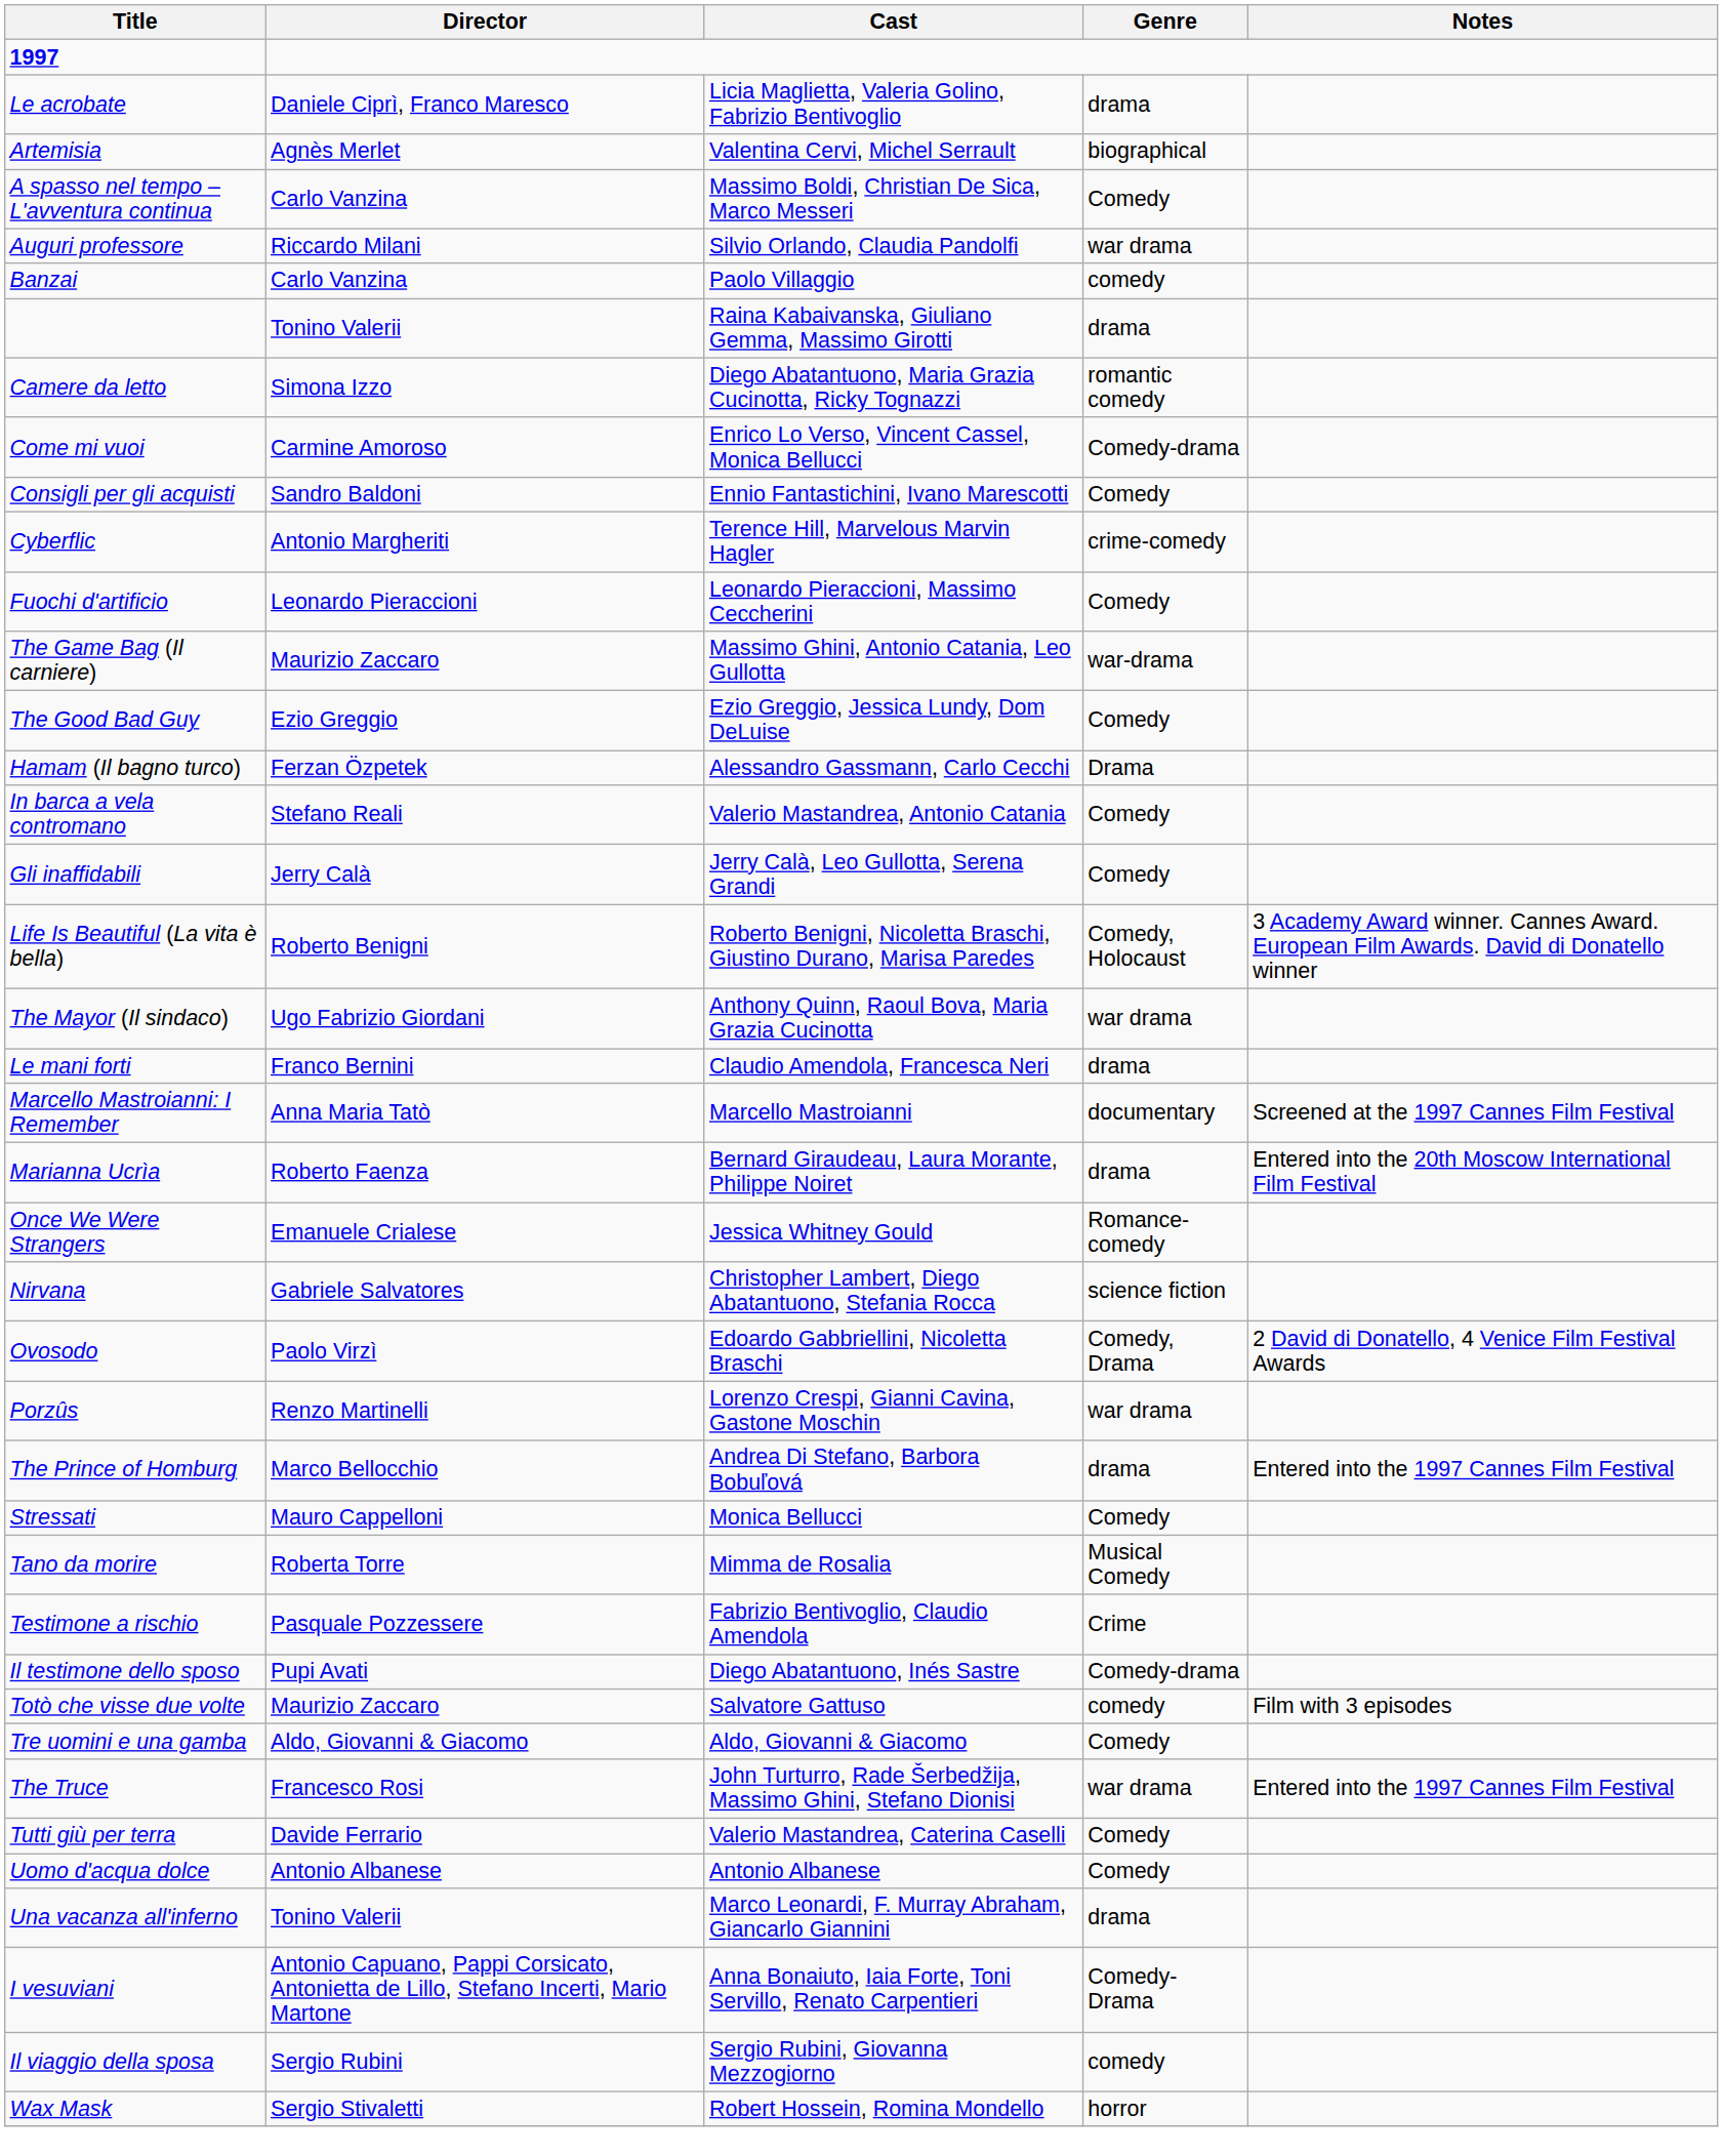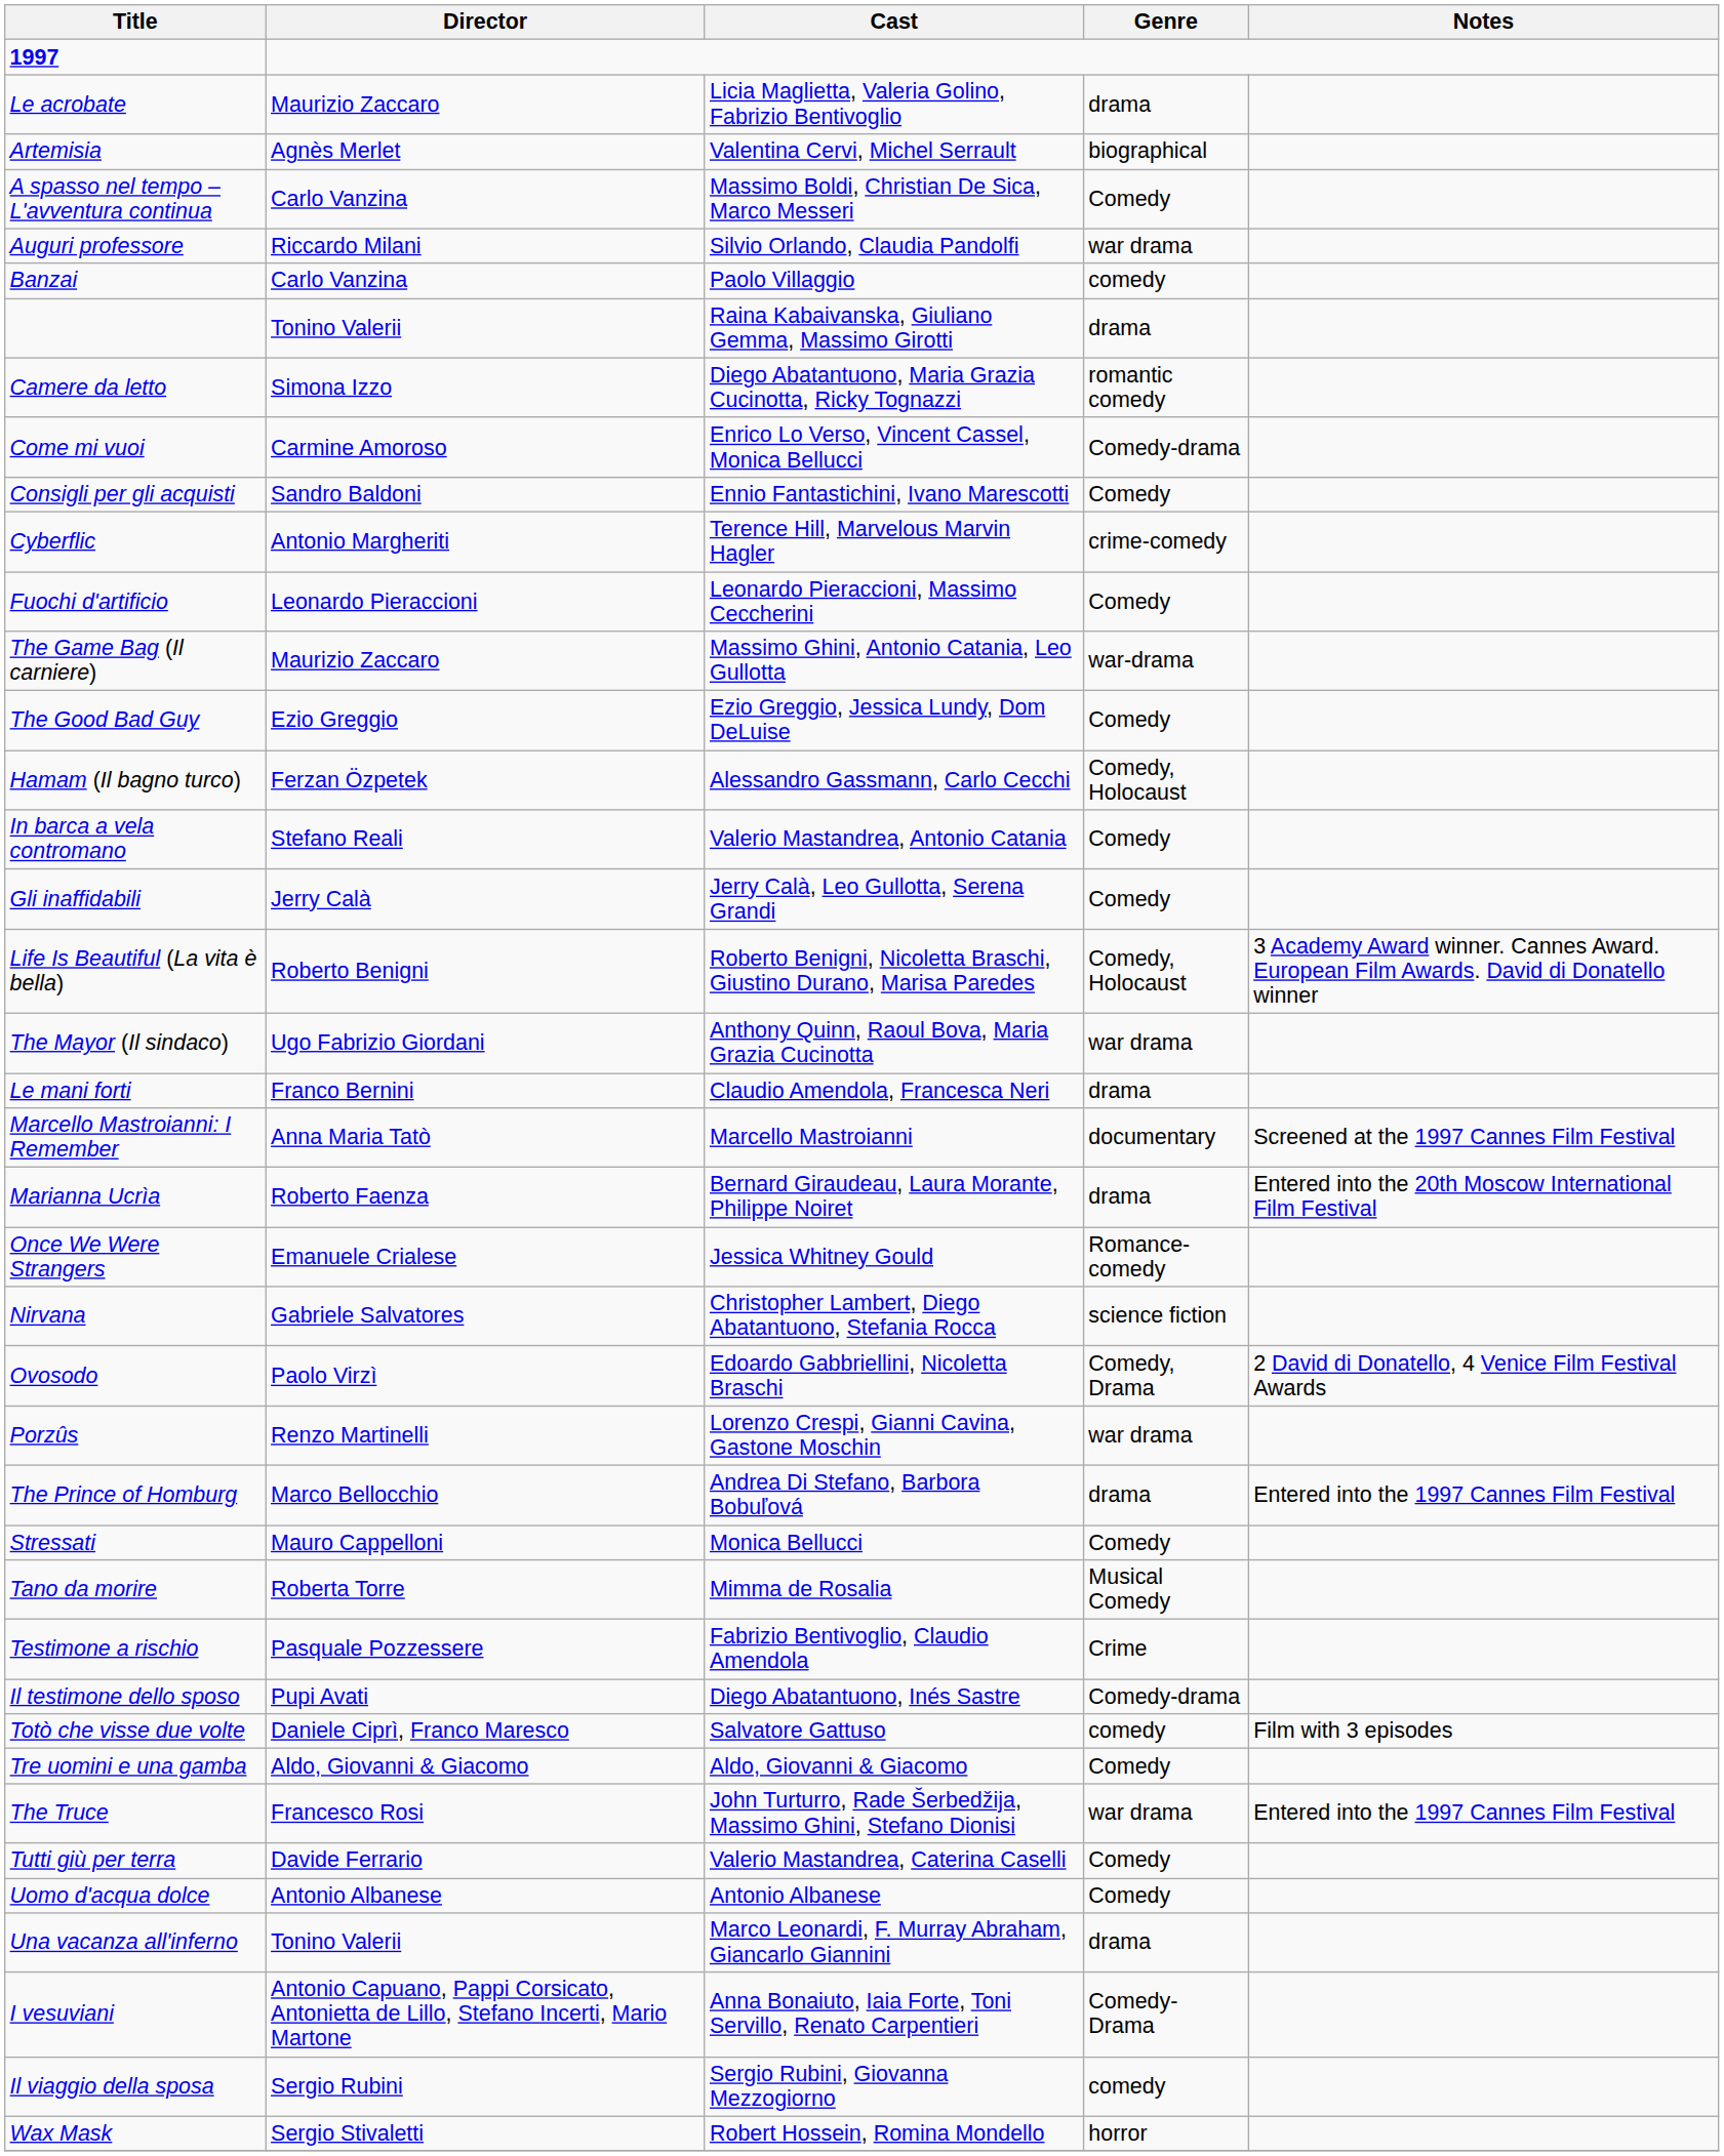Le acrobate | Director: Daniele Ciprì, Franco Maresco -> Maurizio Zaccaro
Hamam (Il bagno turco) | Genre: Drama -> Comedy, Holocaust
Totò che visse due volte | Director: Maurizio Zaccaro -> Daniele Ciprì, Franco Maresco
